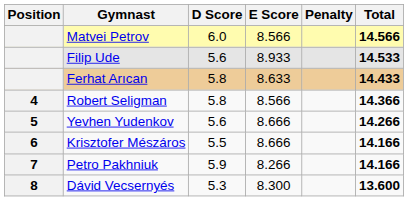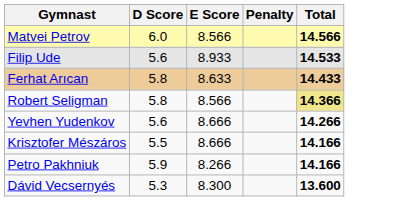- column: Position | 4 | 5 | 6 | 7 | 8
Robert Seligman | Total: no background -> khaki background
